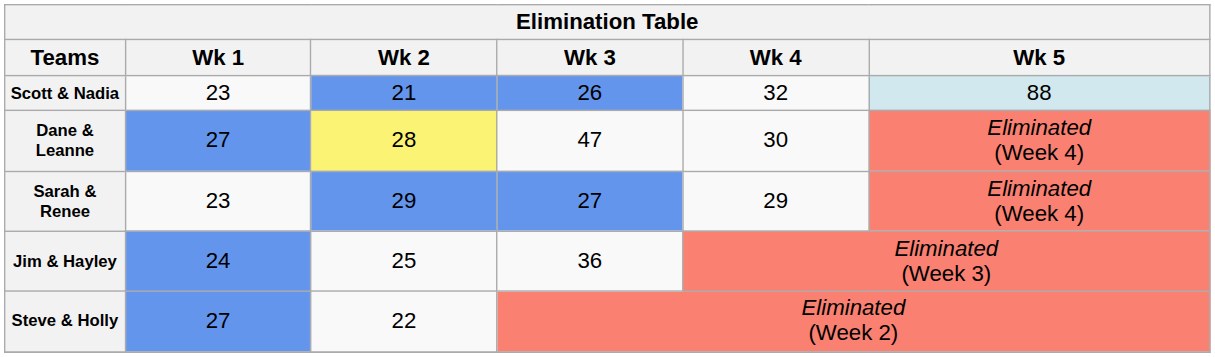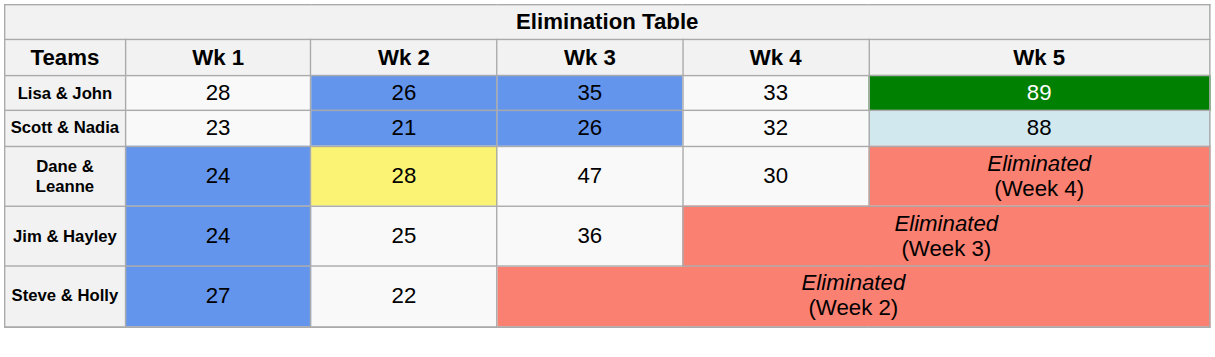+ row: Lisa & John | 28 | 26 | 35 | 33 | 89
Dane & Leanne | Wk 1: 27 -> 24
- row: Sarah & Renee | 23 | 29 | 27 | 29 | Eliminated (Week 4)
